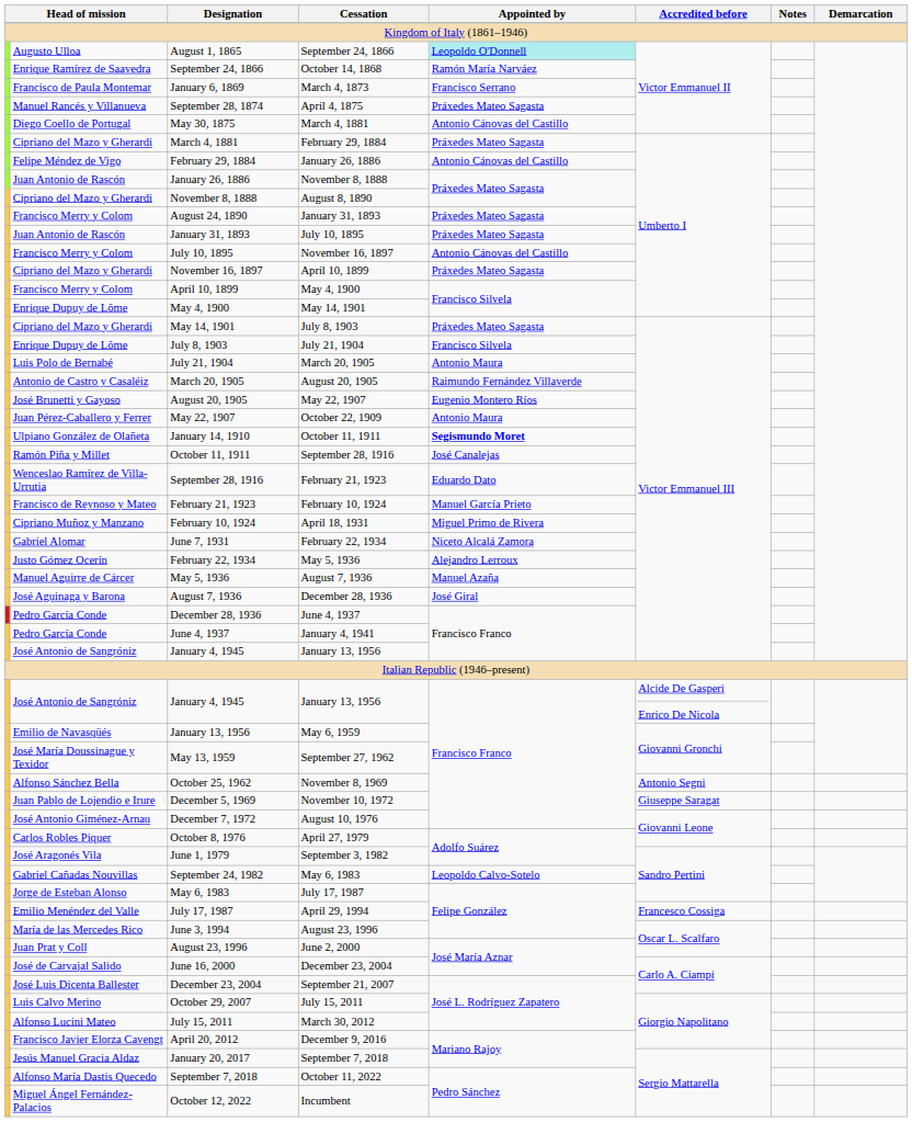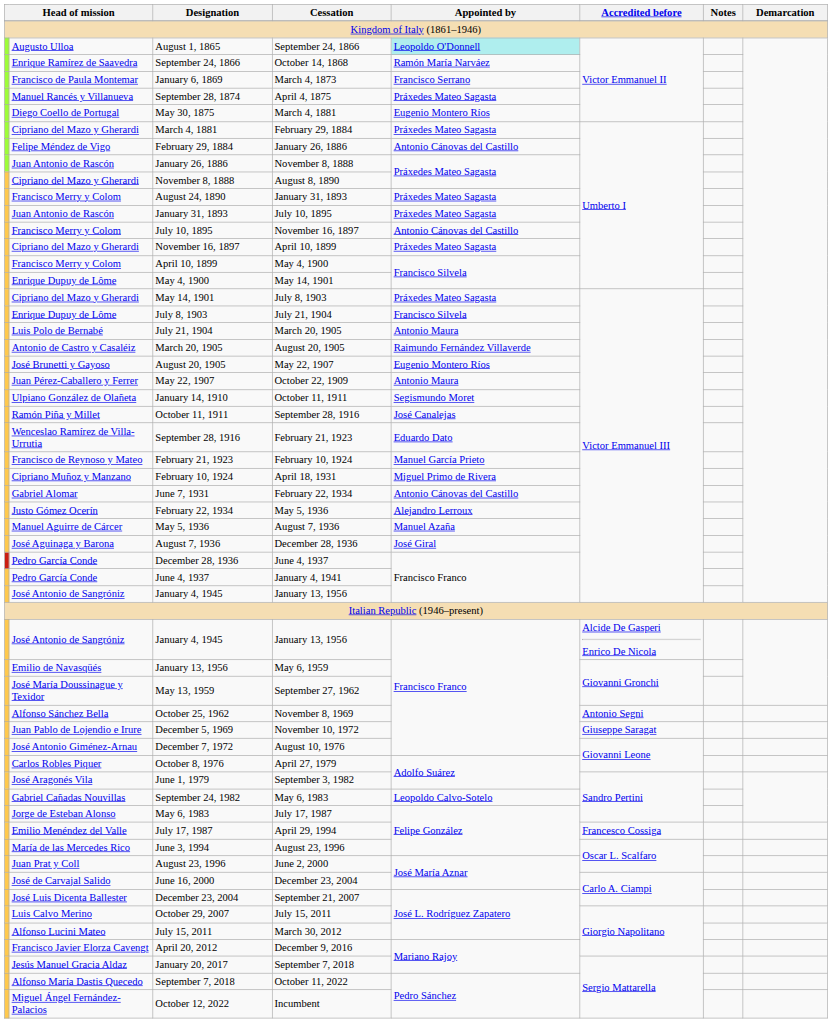May 30, 1875 | Appointed by: Antonio Cánovas del Castillo -> Eugenio Montero Ríos
January 14, 1910 | Appointed by: bold -> normal
June 7, 1931 | Appointed by: Niceto Alcalá Zamora -> Antonio Cánovas del Castillo
